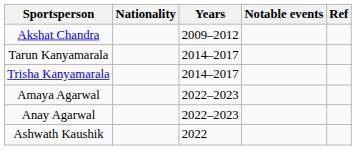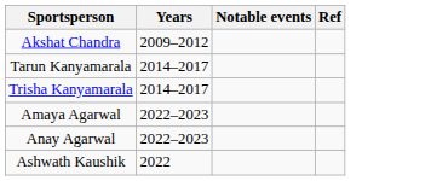- column: Nationality
